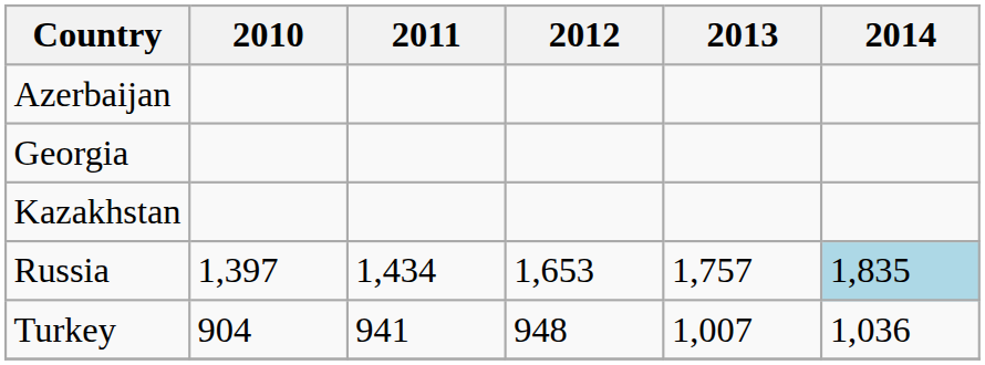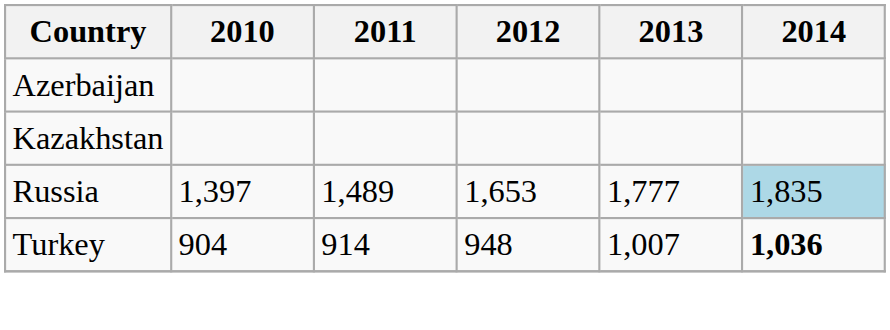- row: Georgia
Russia | 2011: 1,434 -> 1,489
Russia | 2013: 1,757 -> 1,777
Turkey | 2011: 941 -> 914
Turkey | 2014: normal -> bold
